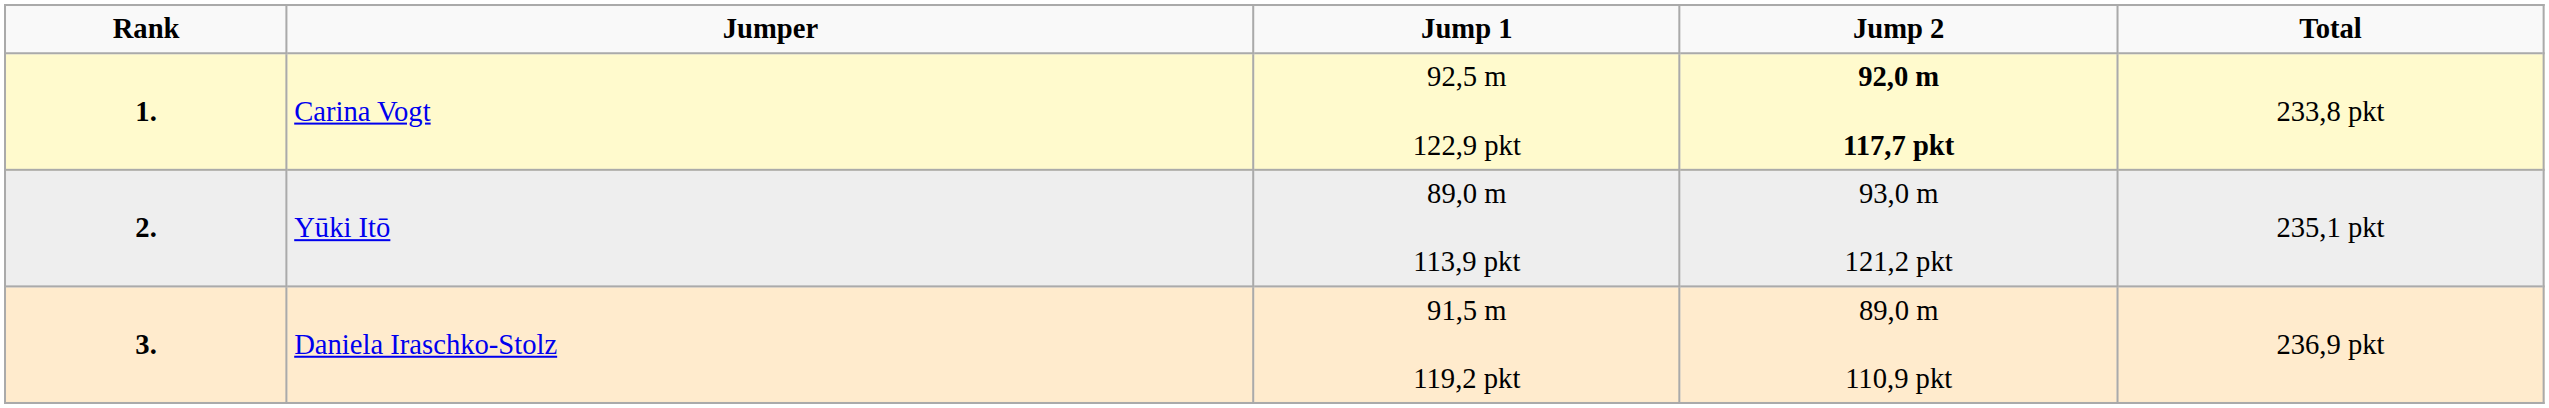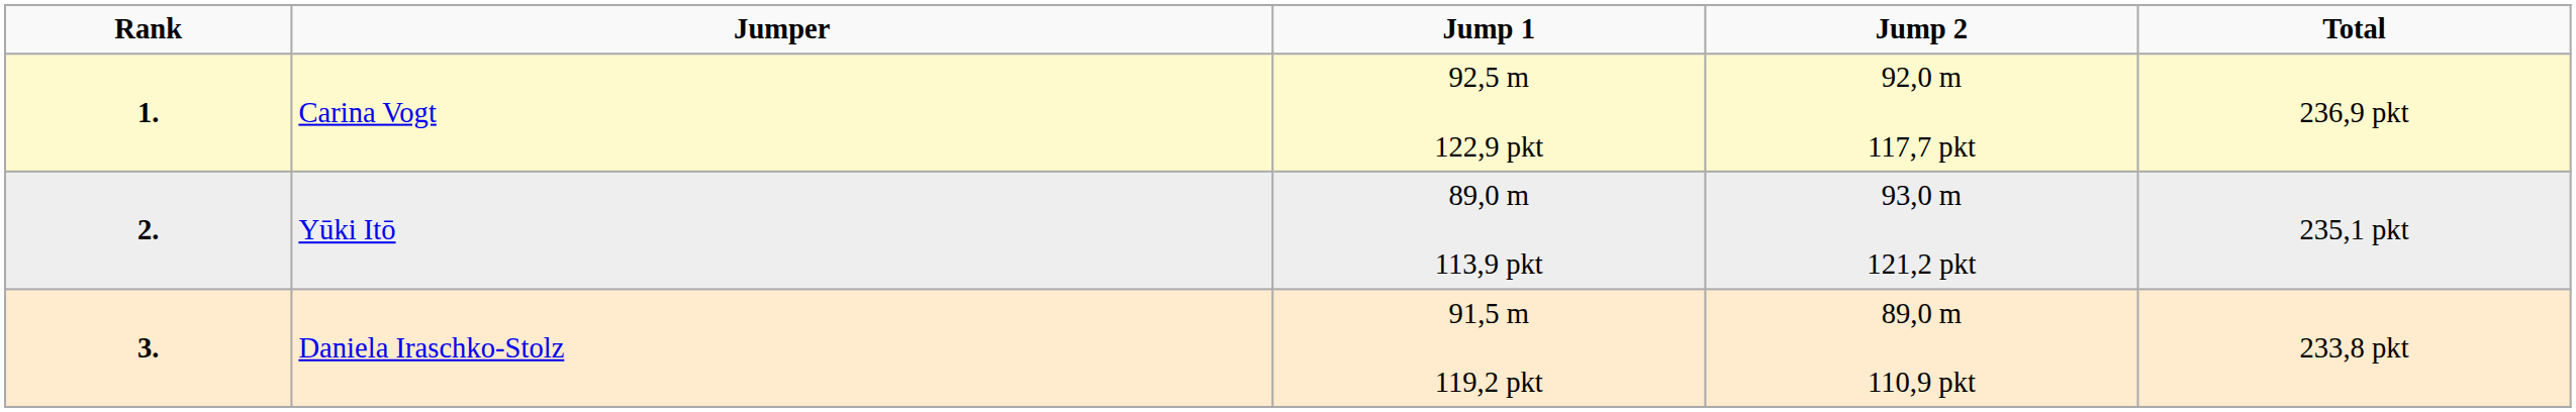Carina Vogt | Jump 2: bold -> normal
Carina Vogt | Total: 233,8 pkt -> 236,9 pkt
Daniela Iraschko-Stolz | Total: 236,9 pkt -> 233,8 pkt
